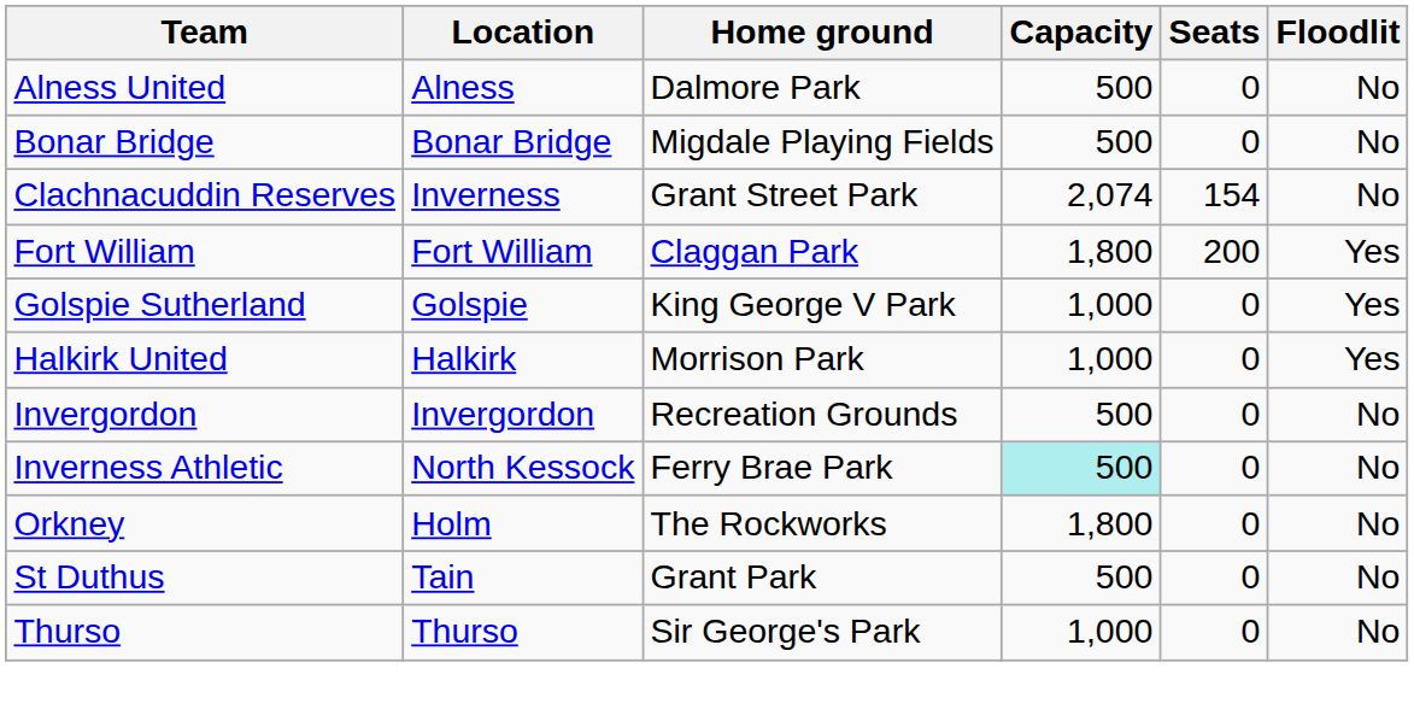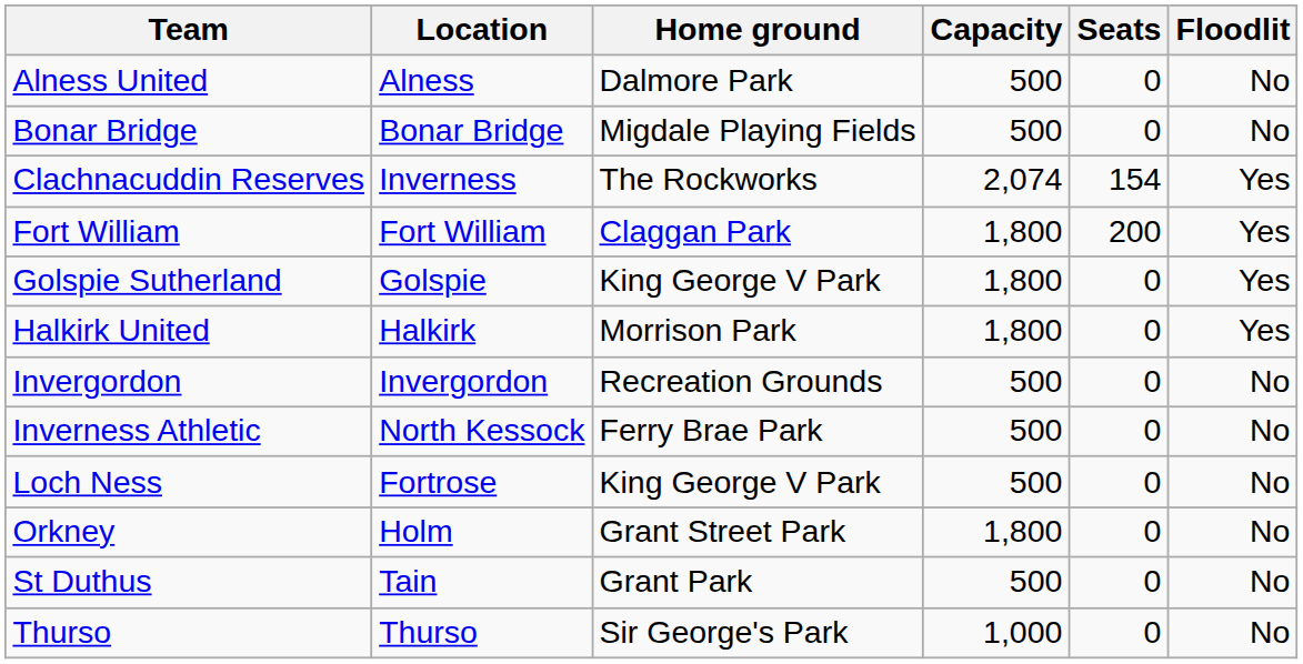Clachnacuddin Reserves | Home ground: Grant Street Park -> The Rockworks
Clachnacuddin Reserves | Floodlit: No -> Yes
Golspie Sutherland | Capacity: 1,000 -> 1,800
Halkirk United | Capacity: 1,000 -> 1,800
Inverness Athletic | Capacity: paleturquoise background -> no background
+ row: Loch Ness | Fortrose | King George V Park | 500 | 0 | No
Orkney | Home ground: The Rockworks -> Grant Street Park
